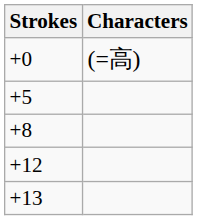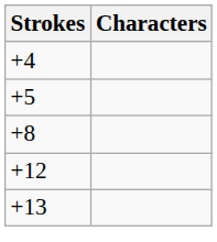- row: +0 | (=高)
+ row: +4
